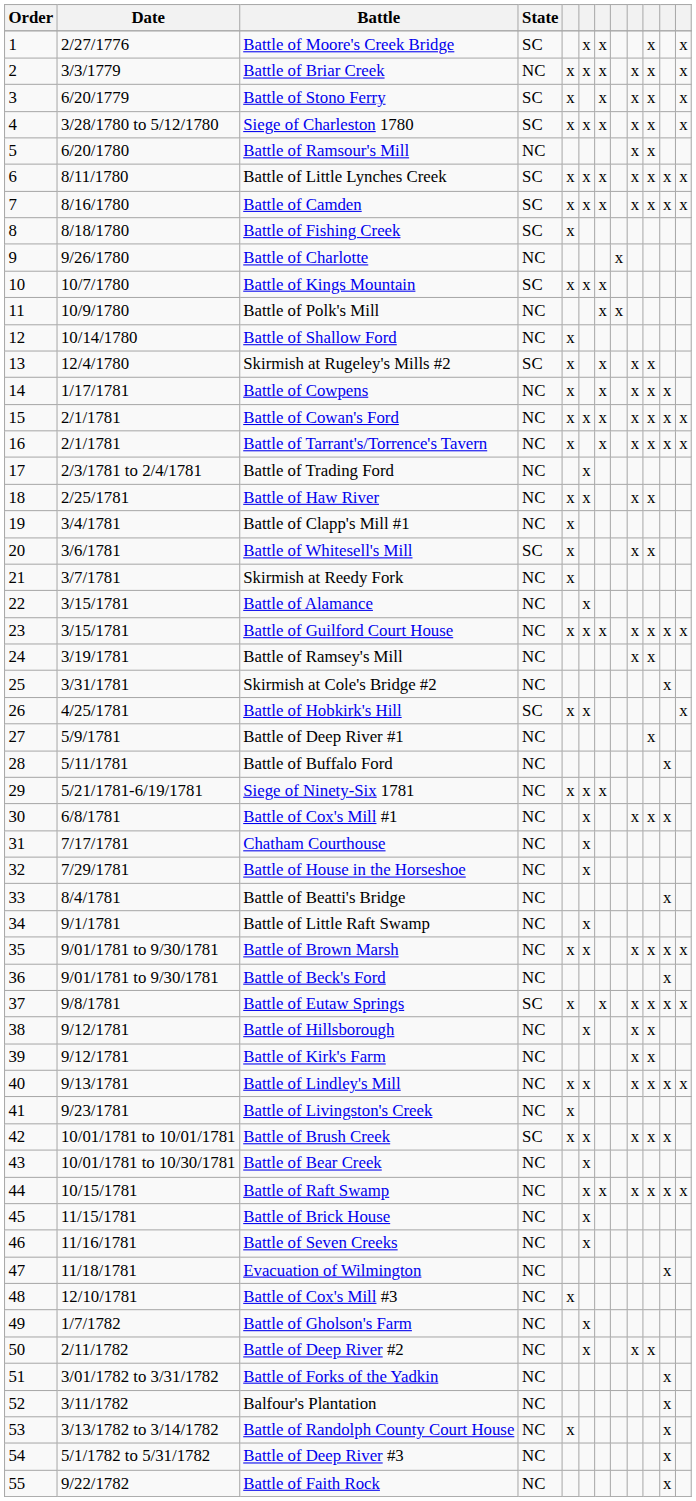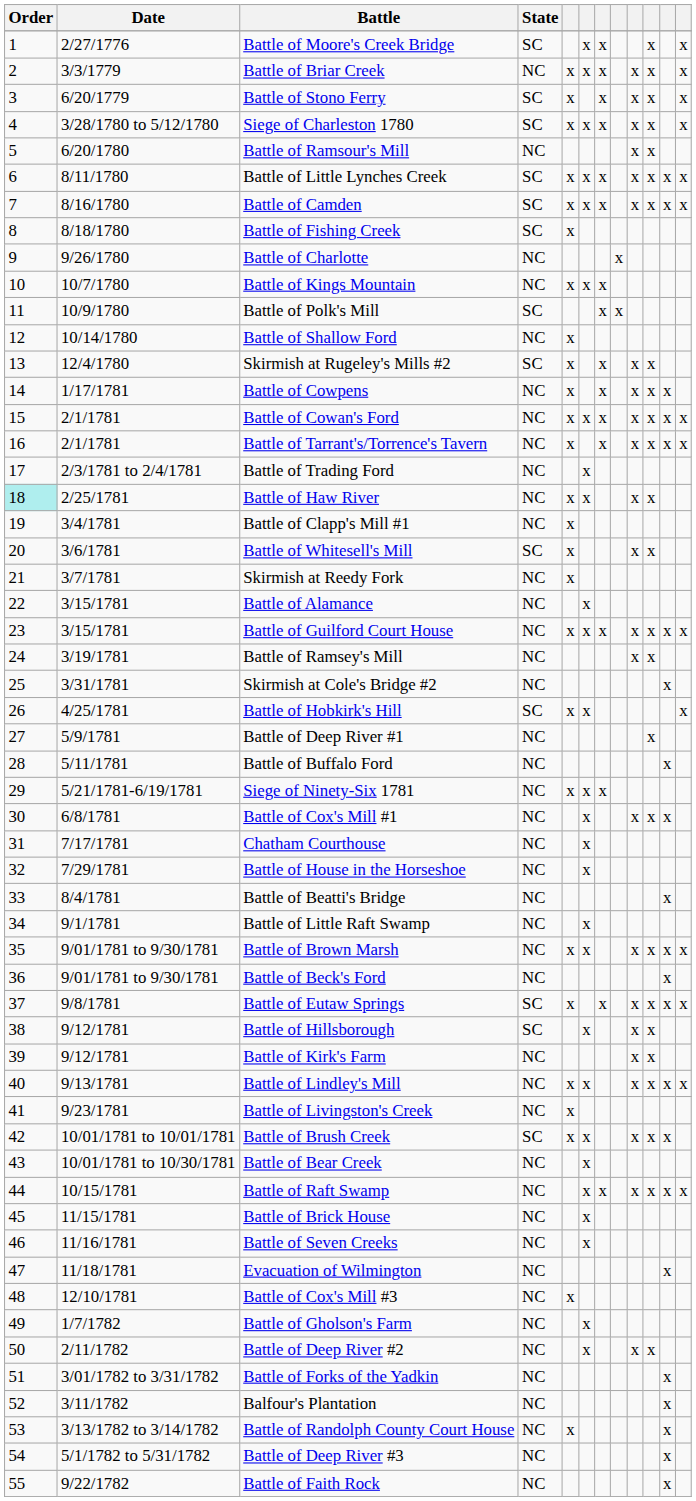Battle of Kings Mountain | State: SC -> NC
Battle of Polk's Mill | State: NC -> SC
Battle of Haw River | Order: no background -> paleturquoise background
Battle of Hillsborough | State: NC -> SC
